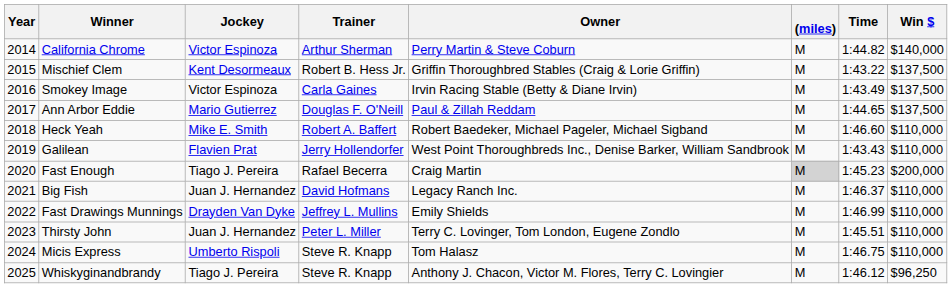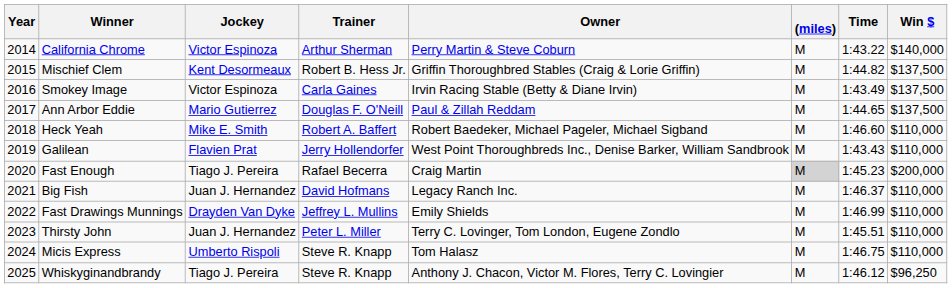California Chrome | Time: 1:44.82 -> 1:43.22
Mischief Clem | Time: 1:43.22 -> 1:44.82
